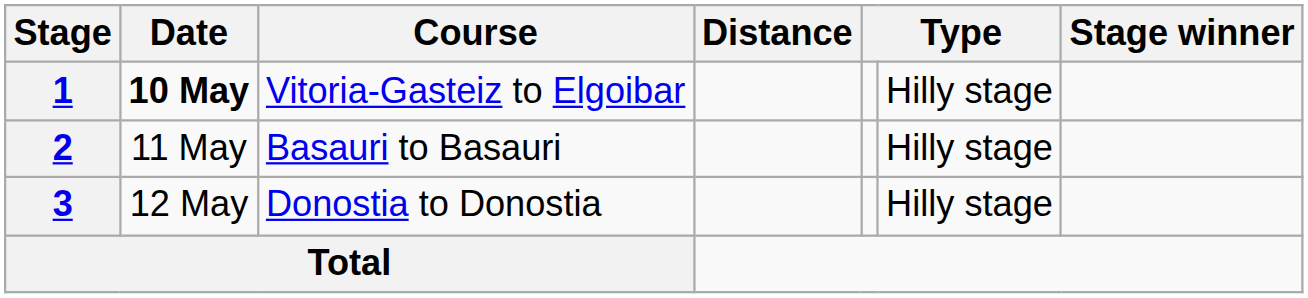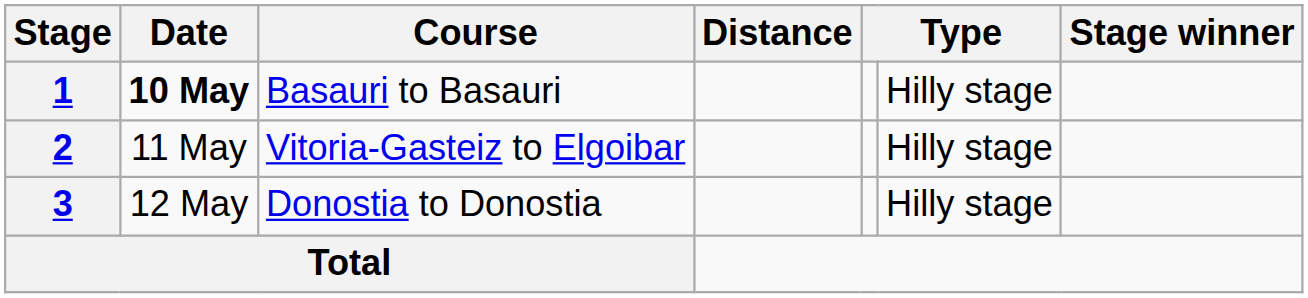1 | Course: Vitoria-Gasteiz to Elgoibar -> Basauri to Basauri
2 | Course: Basauri to Basauri -> Vitoria-Gasteiz to Elgoibar
